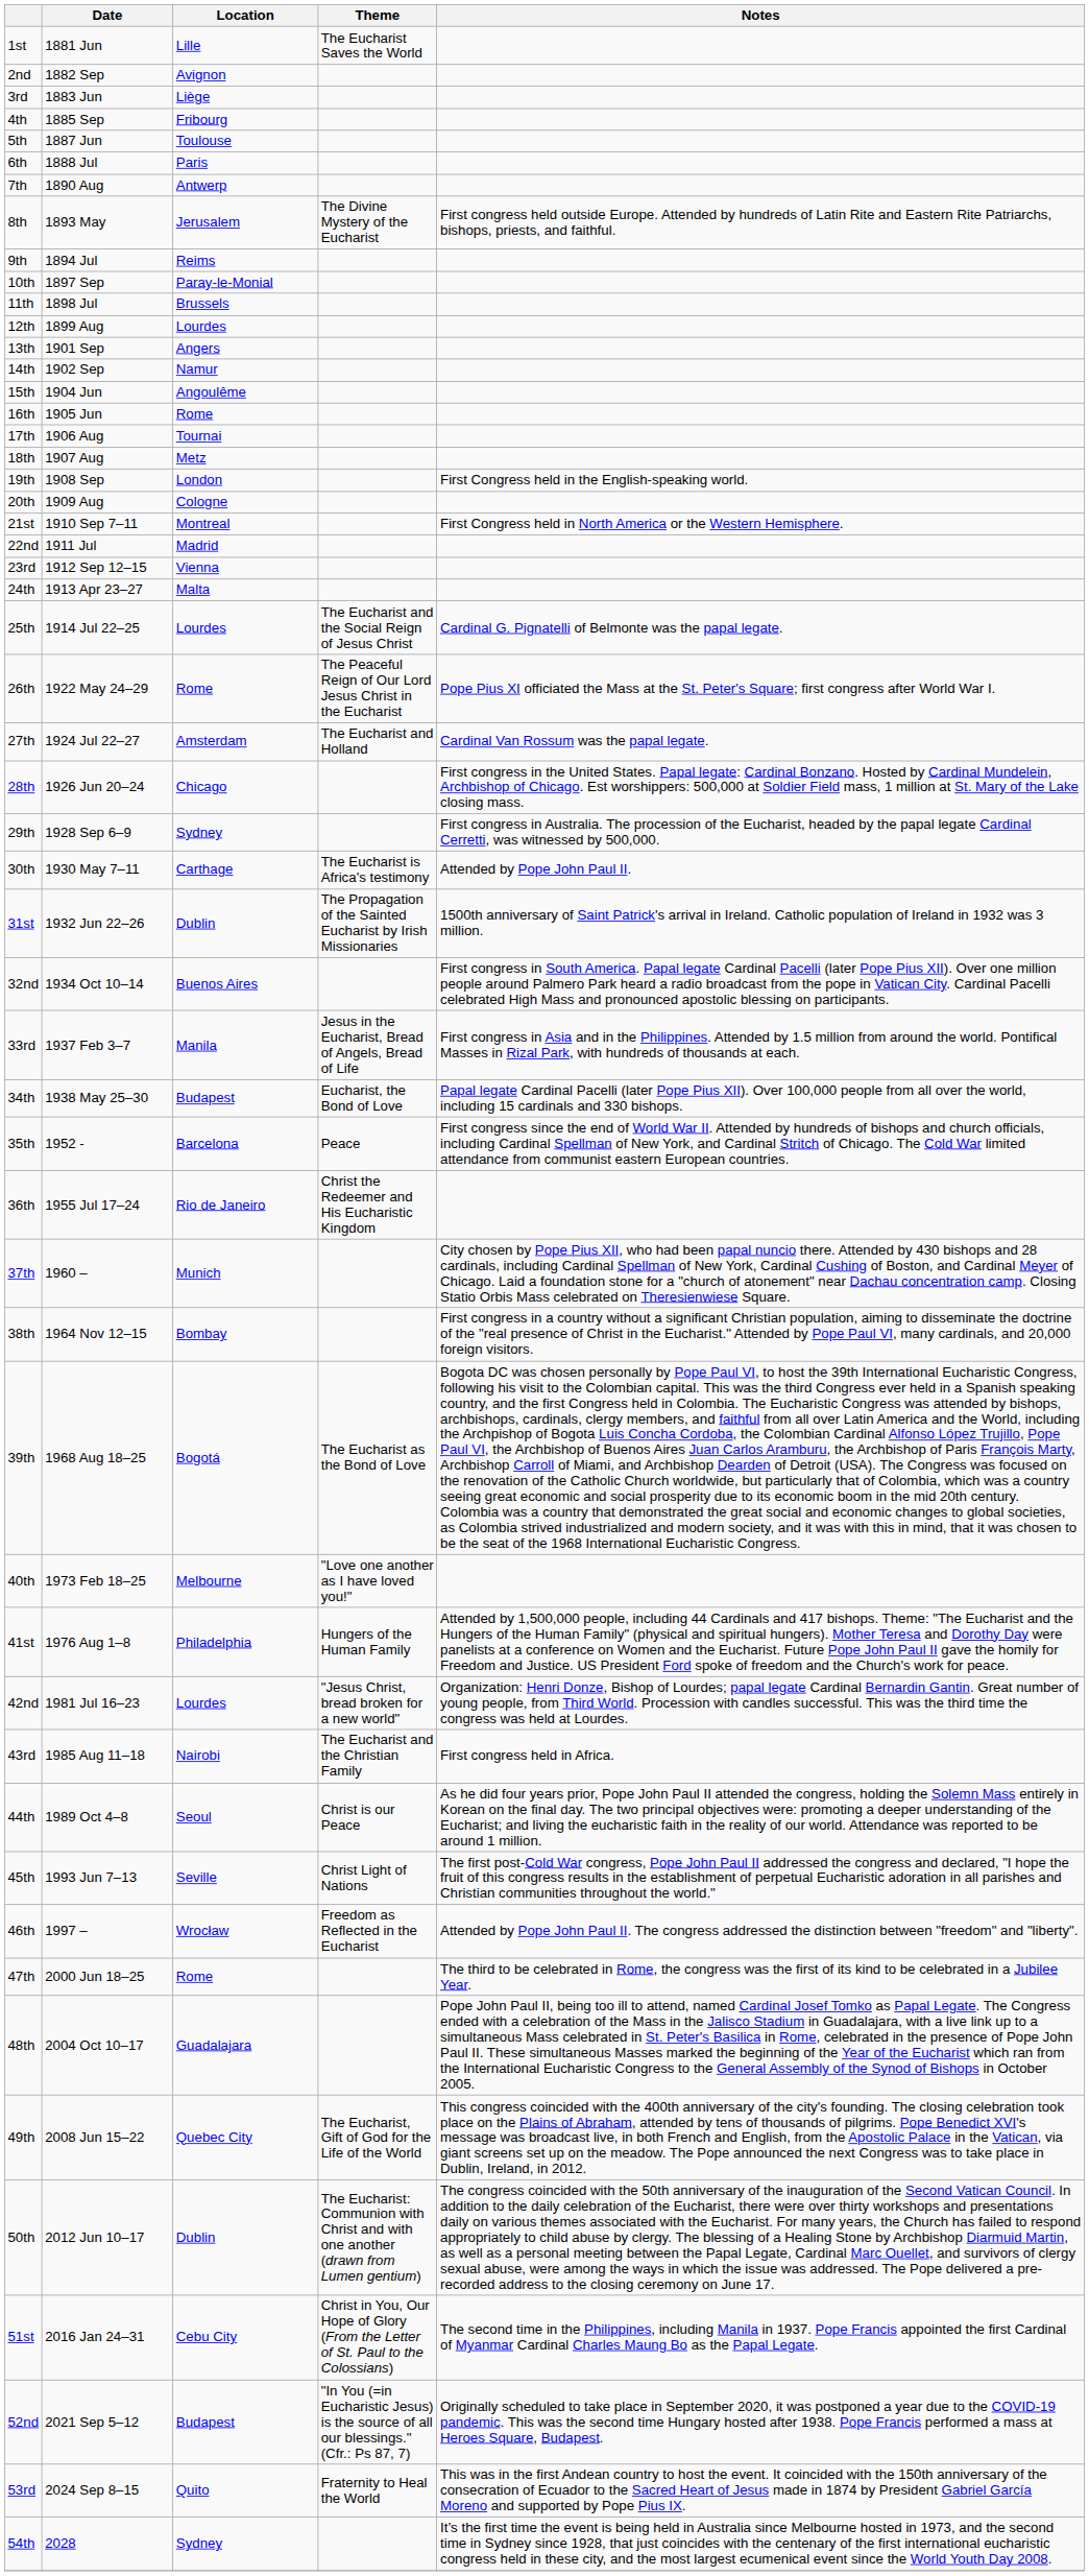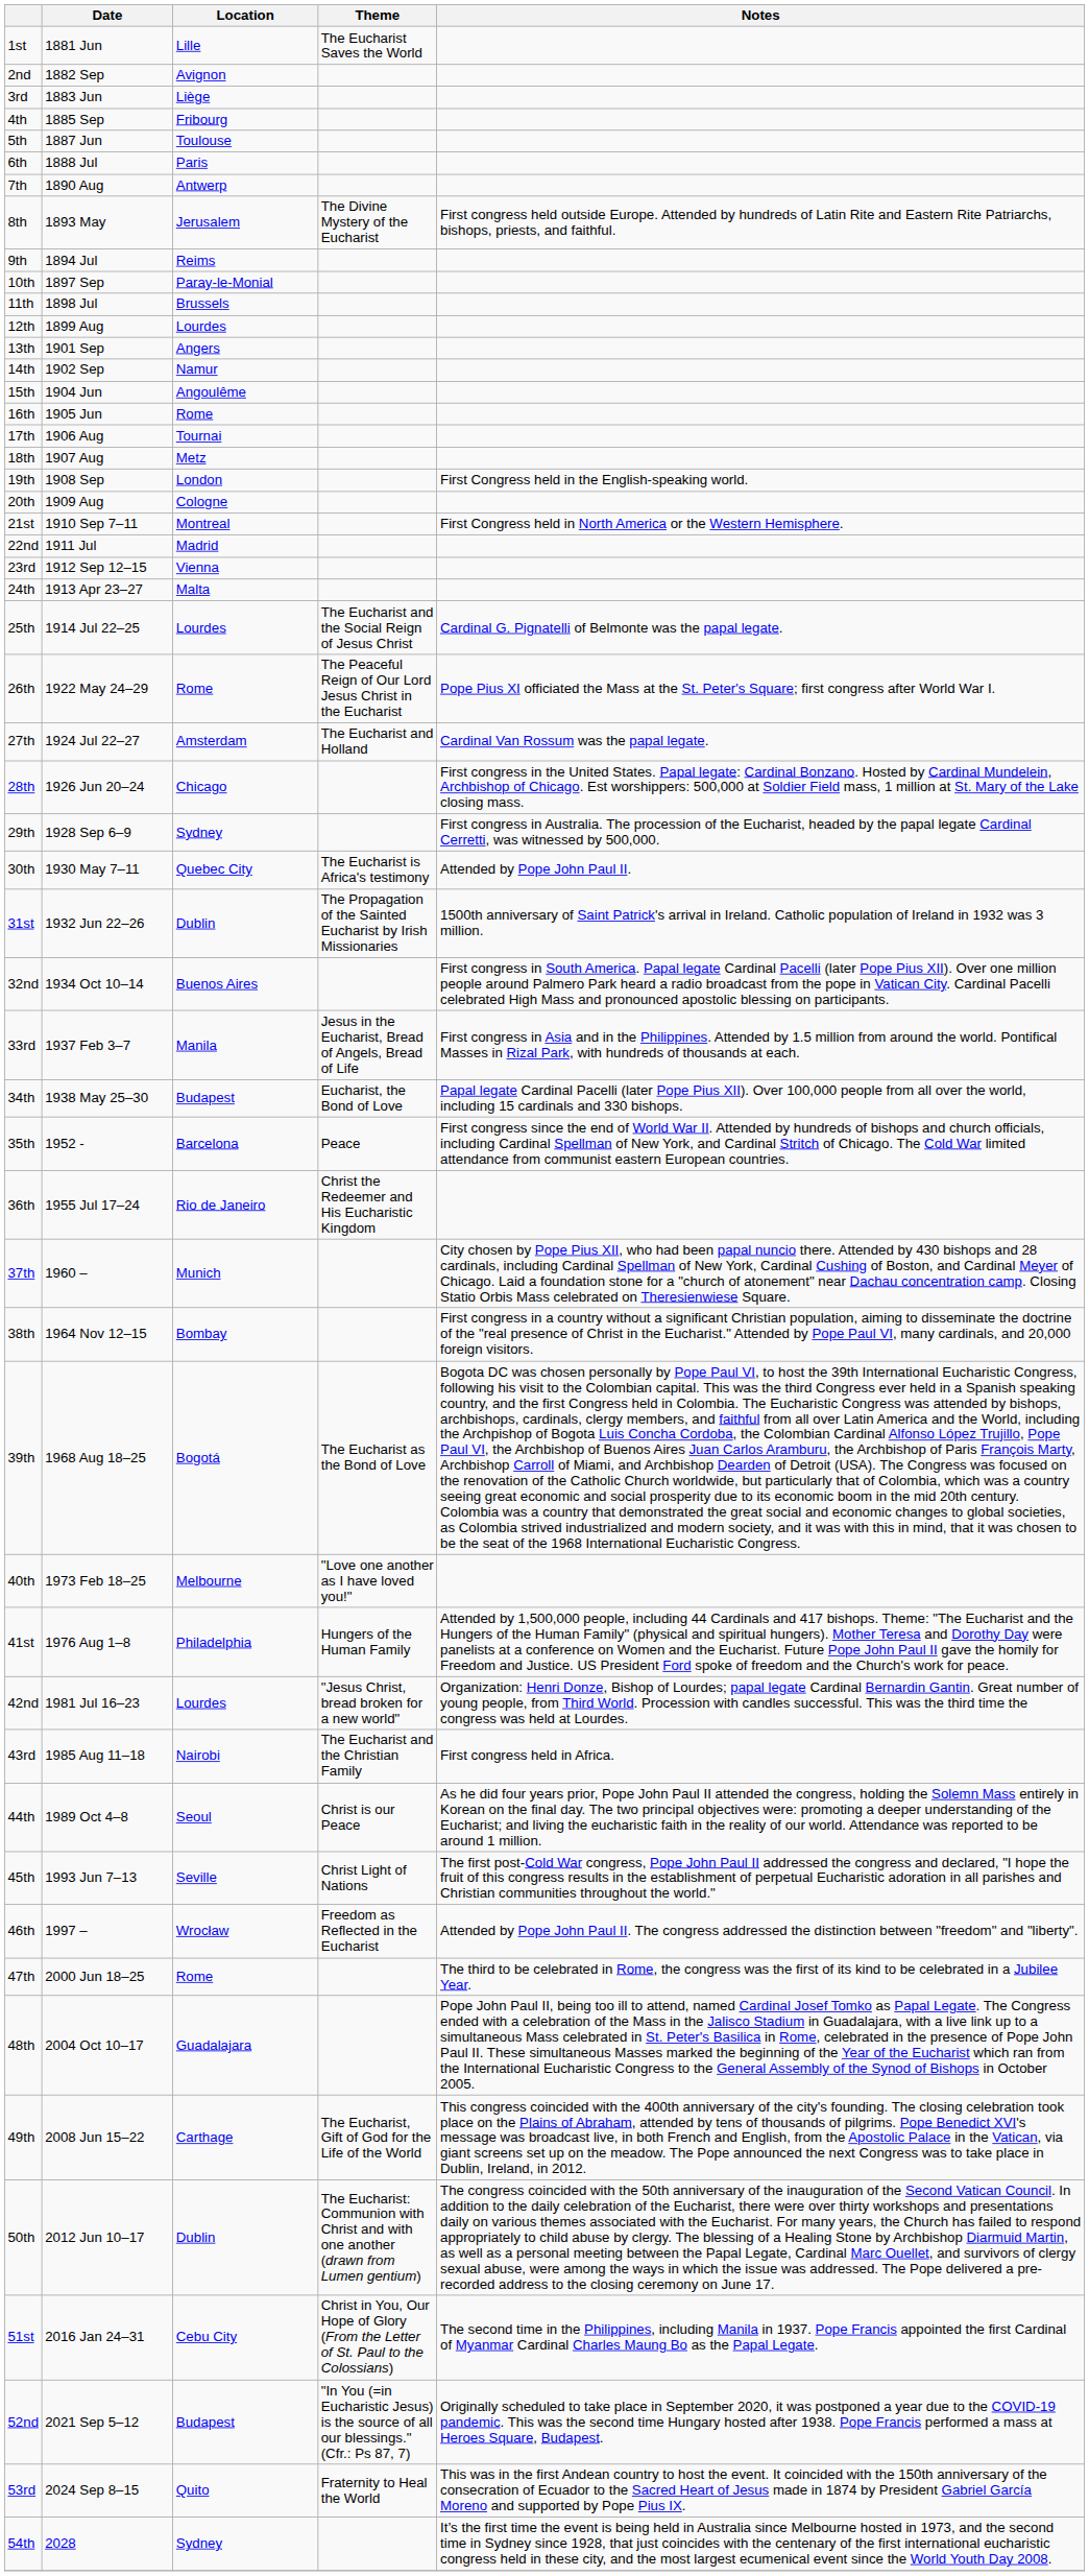30th | Location: Carthage -> Quebec City
49th | Location: Quebec City -> Carthage
